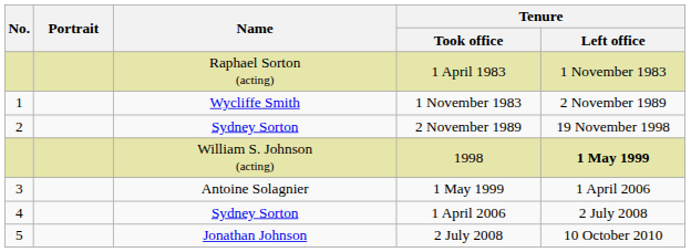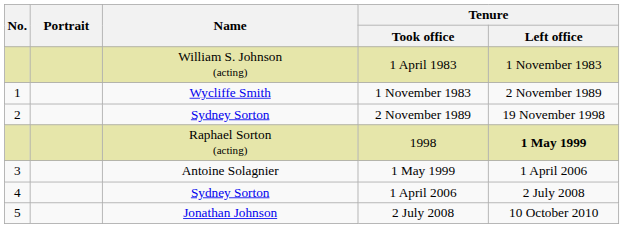1 April 1983 | Name: Raphael Sorton (acting) -> William S. Johnson (acting)
1998 | Name: William S. Johnson (acting) -> Raphael Sorton (acting)
